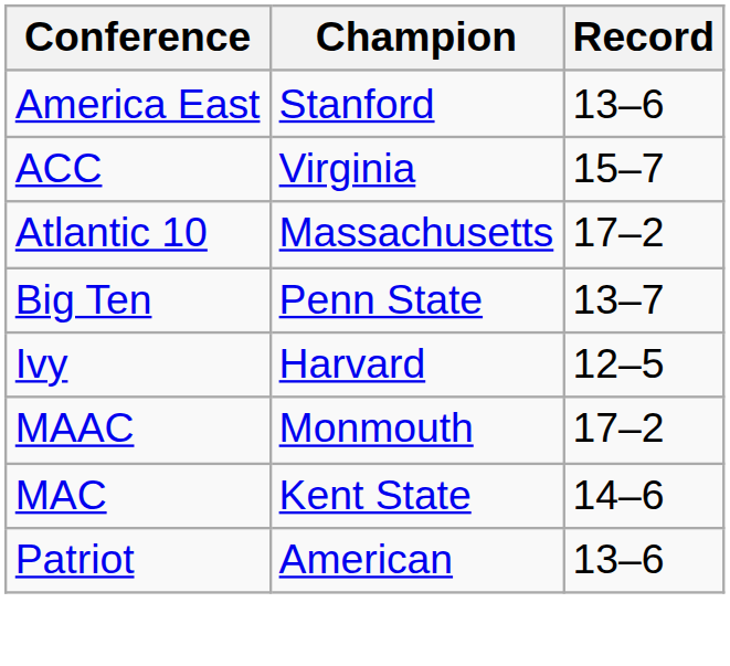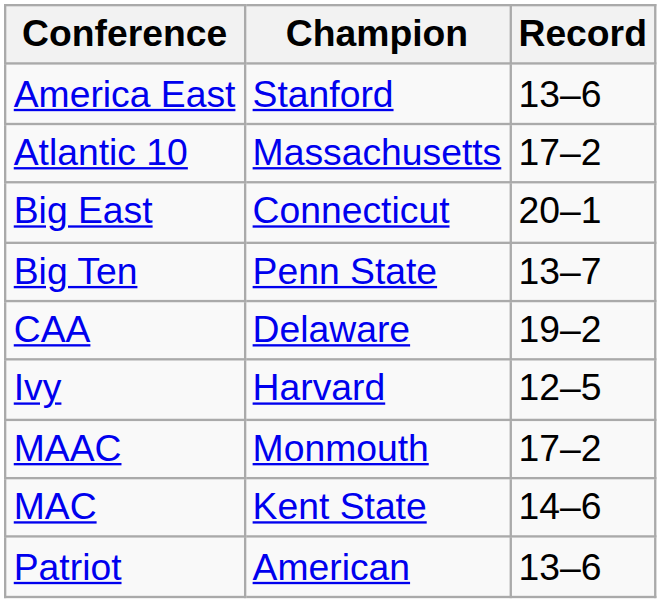- row: ACC | Virginia | 15–7
+ row: Big East | Connecticut | 20–1
+ row: CAA | Delaware | 19–2
